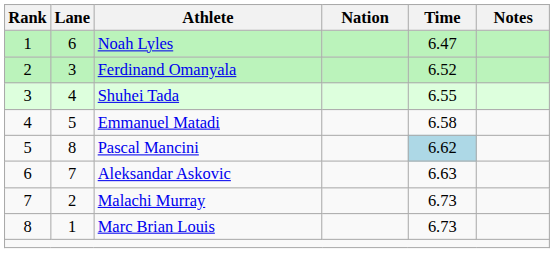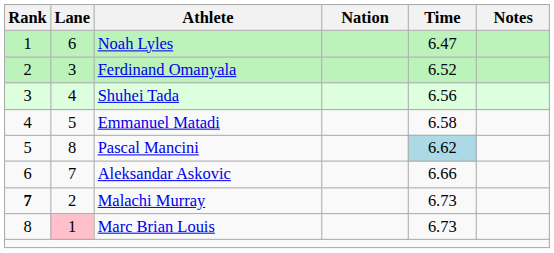Shuhei Tada | Time: 6.55 -> 6.56
Aleksandar Askovic | Time: 6.63 -> 6.66
Malachi Murray | Rank: normal -> bold
Marc Brian Louis | Lane: no background -> pink background
